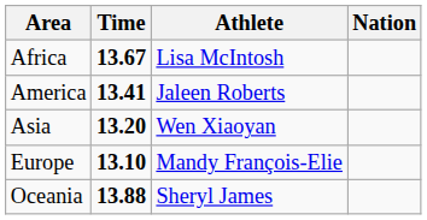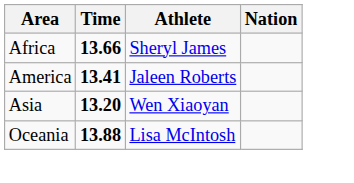Africa | Time: 13.67 -> 13.66
Africa | Athlete: Lisa McIntosh -> Sheryl James
- row: Europe | 13.10 | Mandy François-Elie
Oceania | Athlete: Sheryl James -> Lisa McIntosh
